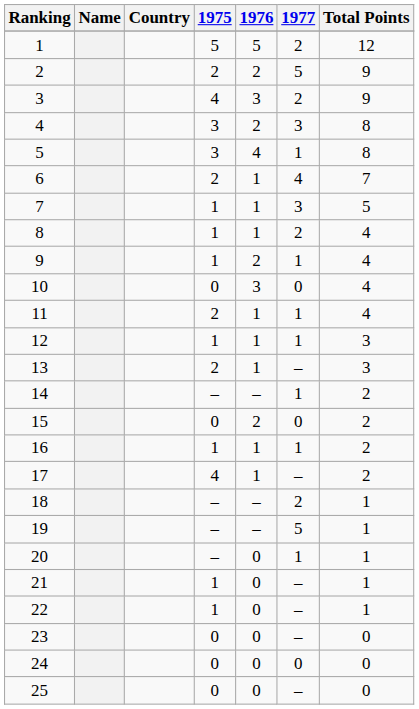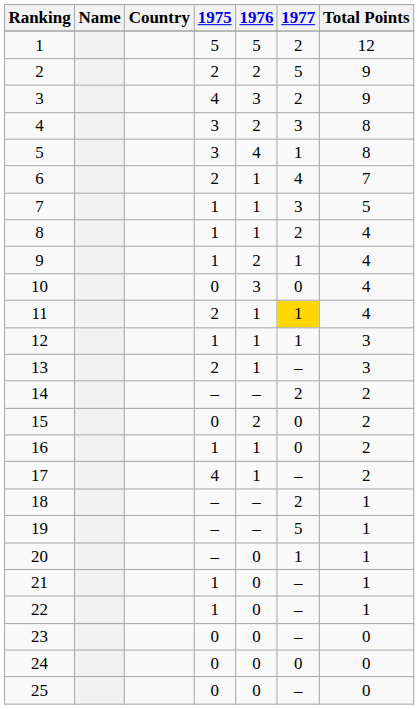11 | 1977: no background -> gold background
14 | 1977: 1 -> 2
16 | 1977: 1 -> 0
